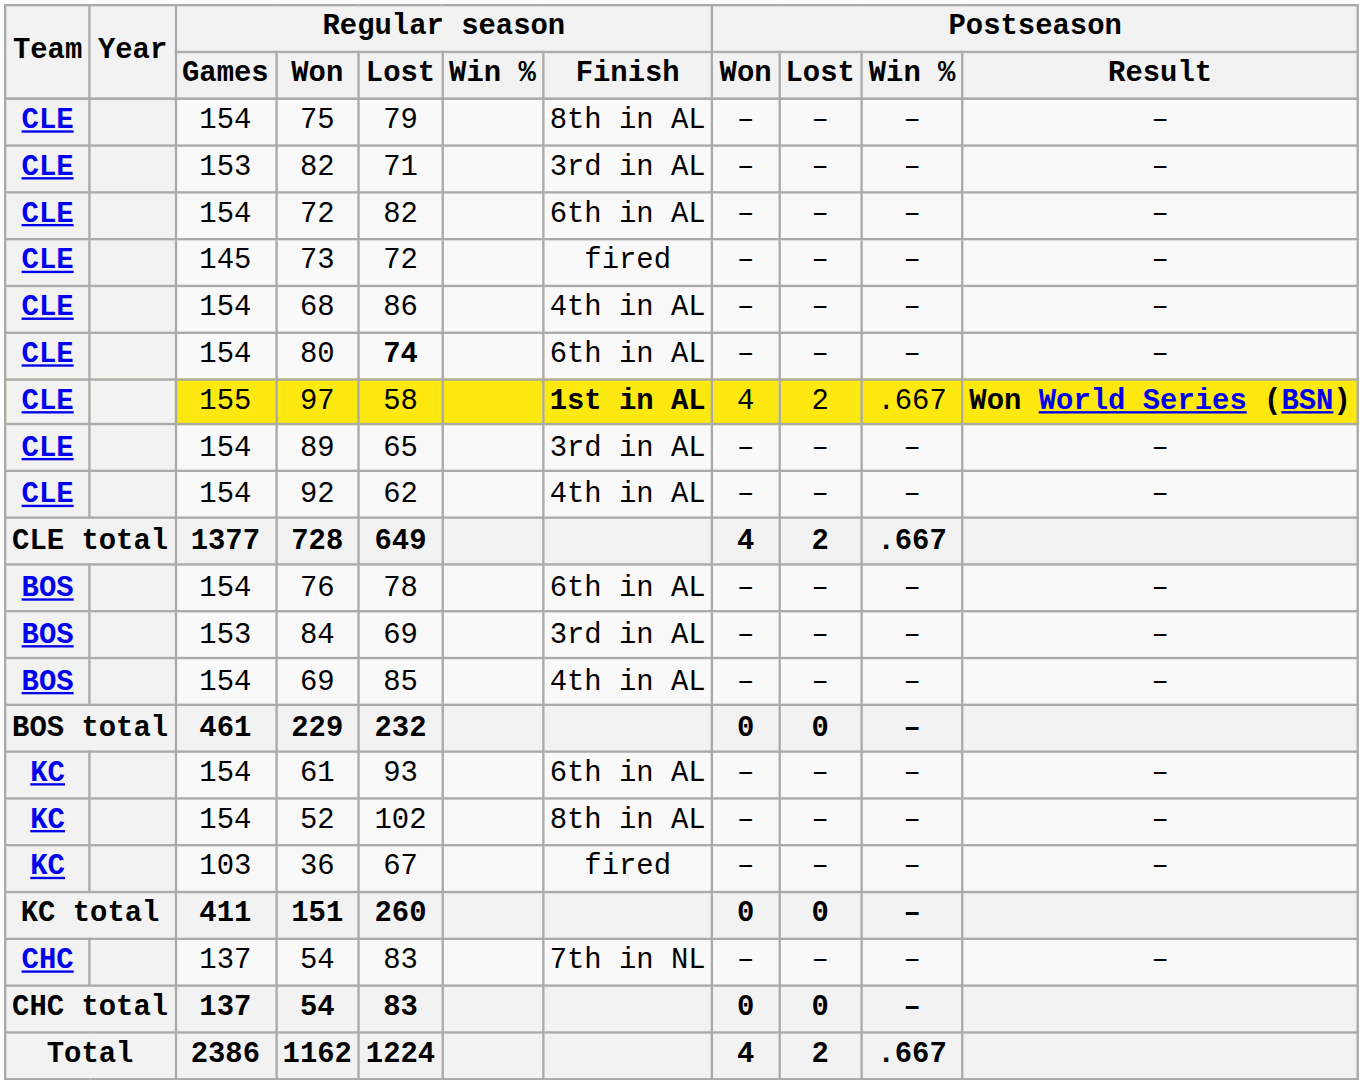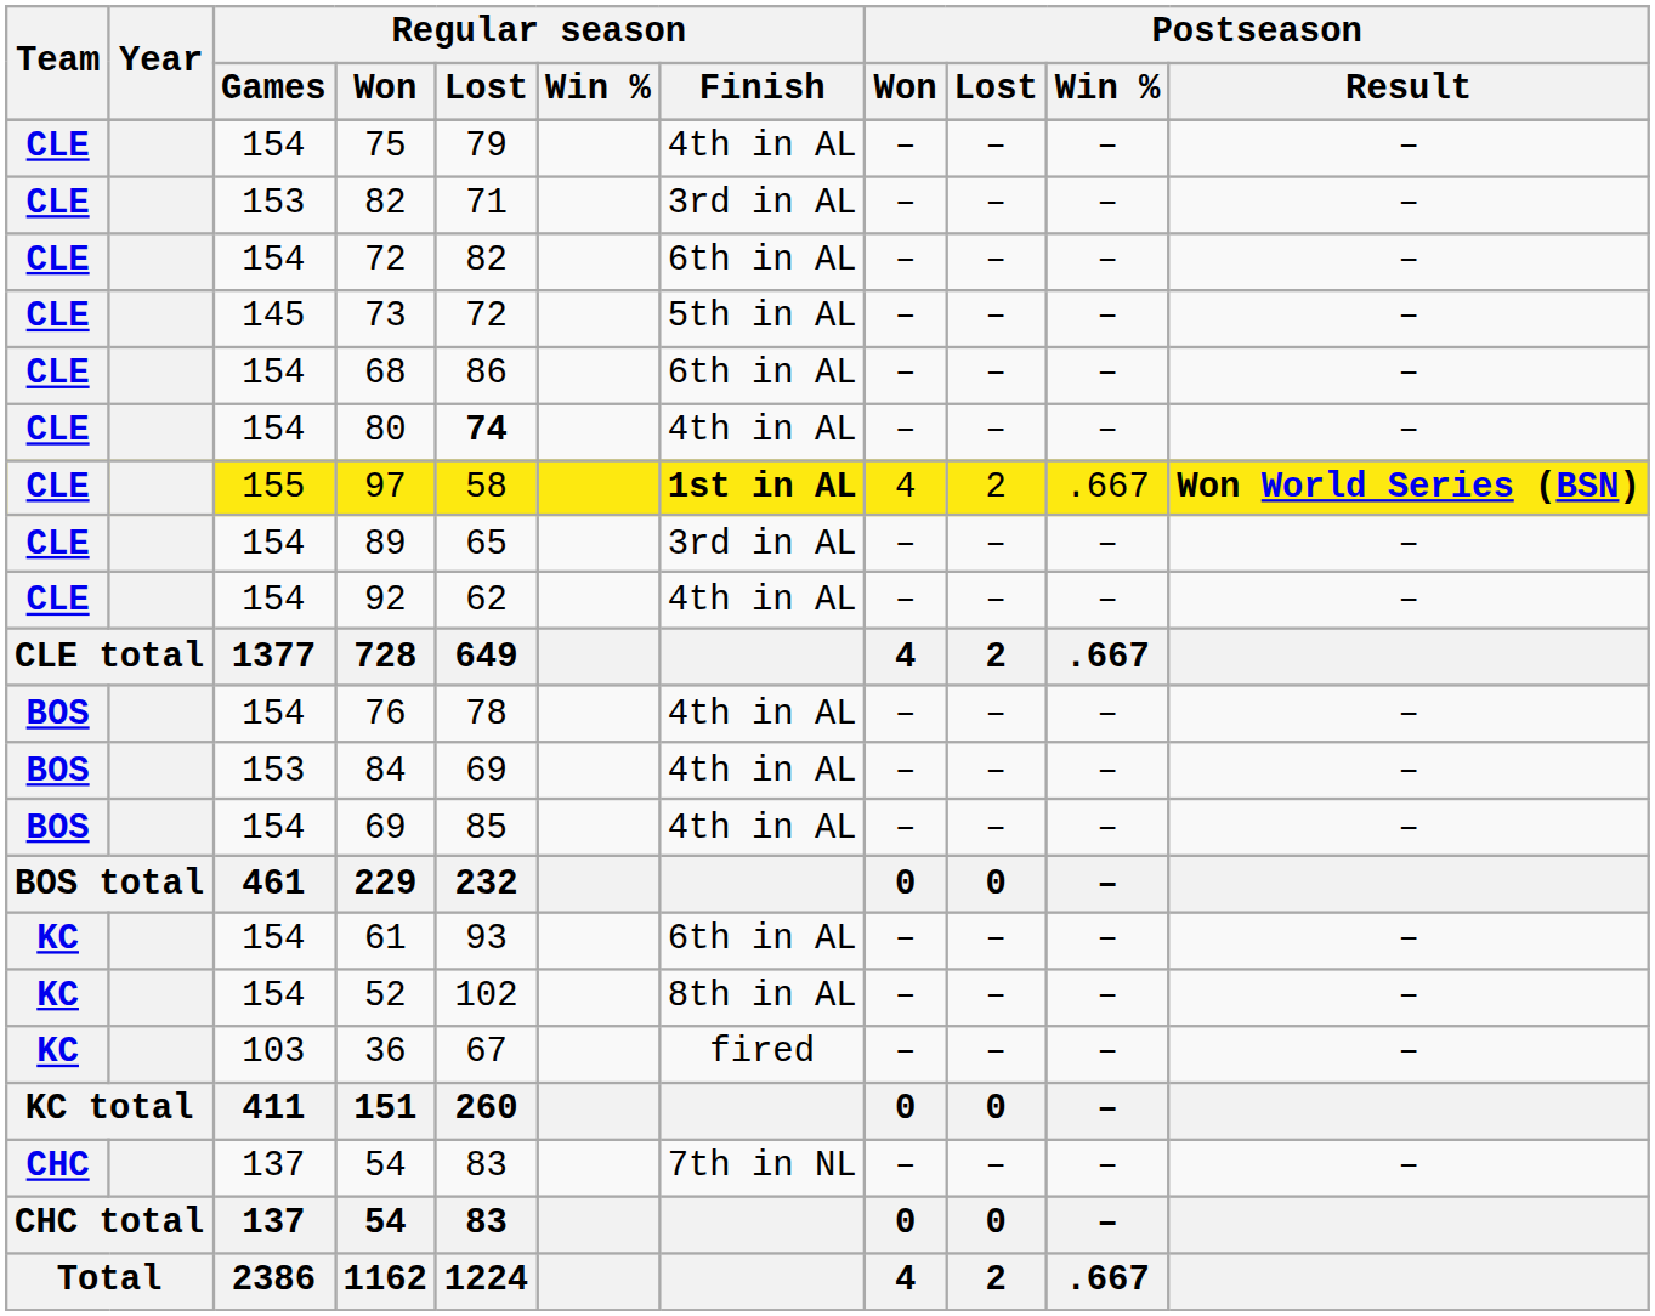75 | Regular season / Finish: 8th in AL -> 4th in AL
73 | Regular season / Finish: fired -> 5th in AL
68 | Regular season / Finish: 4th in AL -> 6th in AL
80 | Regular season / Finish: 6th in AL -> 4th in AL
76 | Regular season / Finish: 6th in AL -> 4th in AL
84 | Regular season / Finish: 3rd in AL -> 4th in AL
